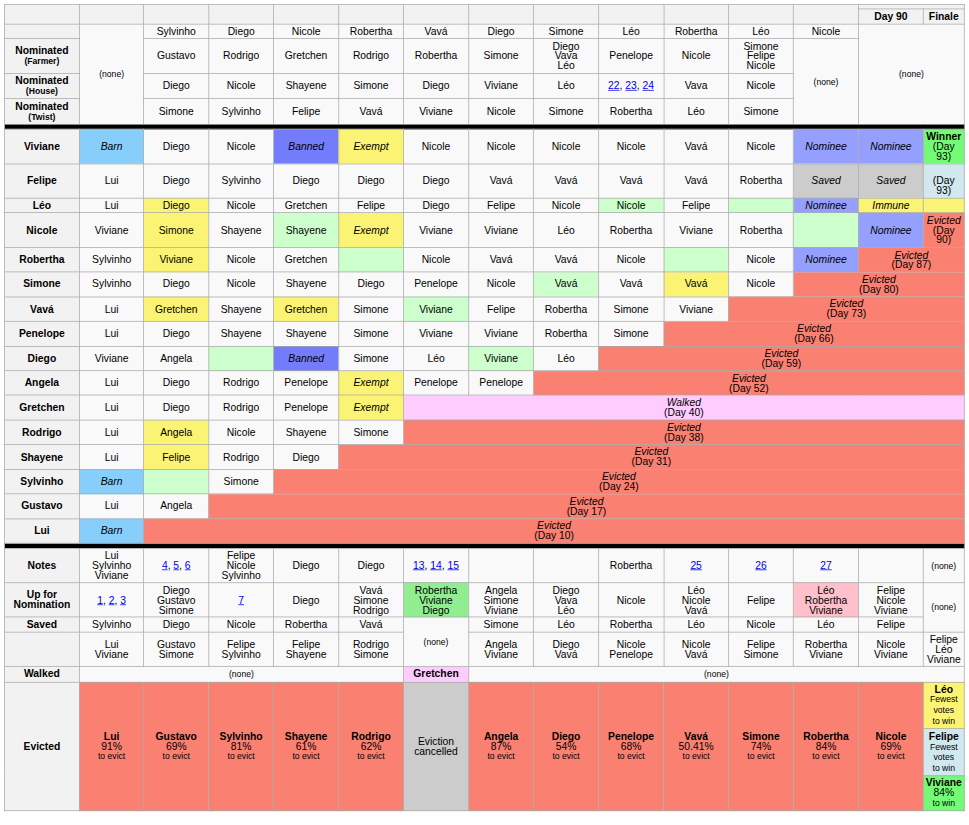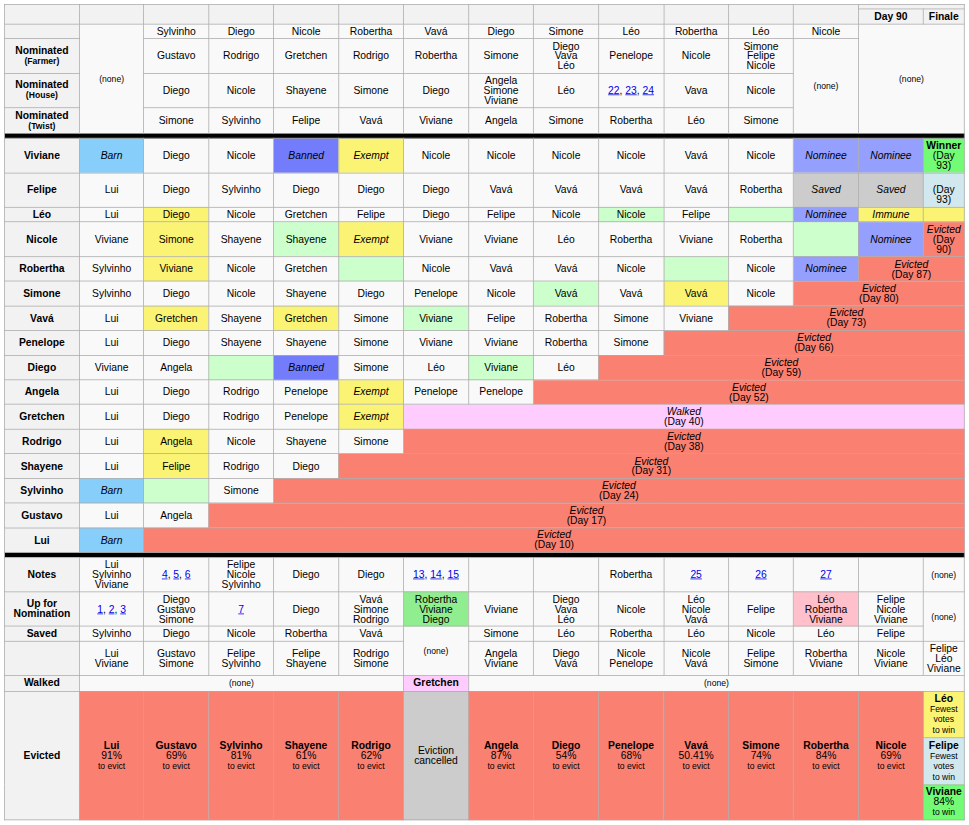Nominated (House) | column 8: Viviane -> Angela Simone Viviane
Nominated (Twist) | column 8: Nicole -> Angela
Up for Nomination | column 8: Angela Simone Viviane -> Viviane
